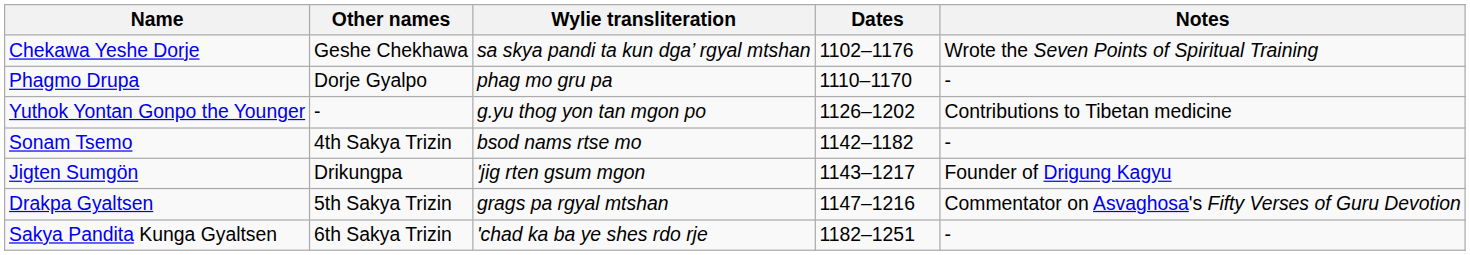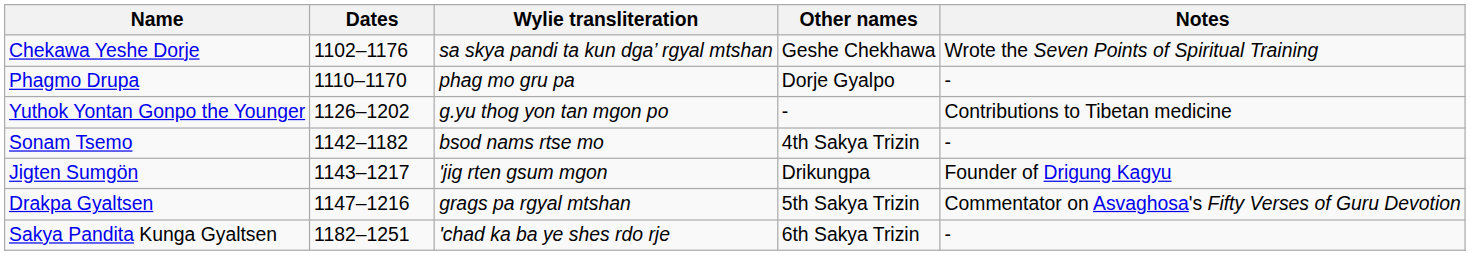columns swapped: Dates <-> Other names
